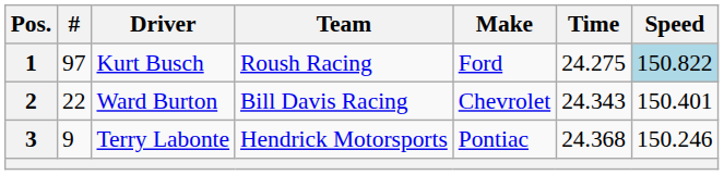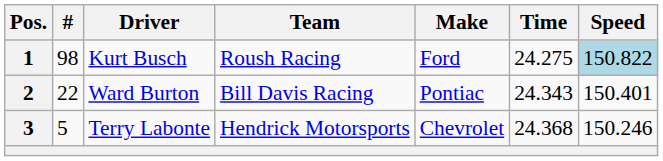1 | #: 97 -> 98
2 | Make: Chevrolet -> Pontiac
3 | #: 9 -> 5
3 | Make: Pontiac -> Chevrolet
